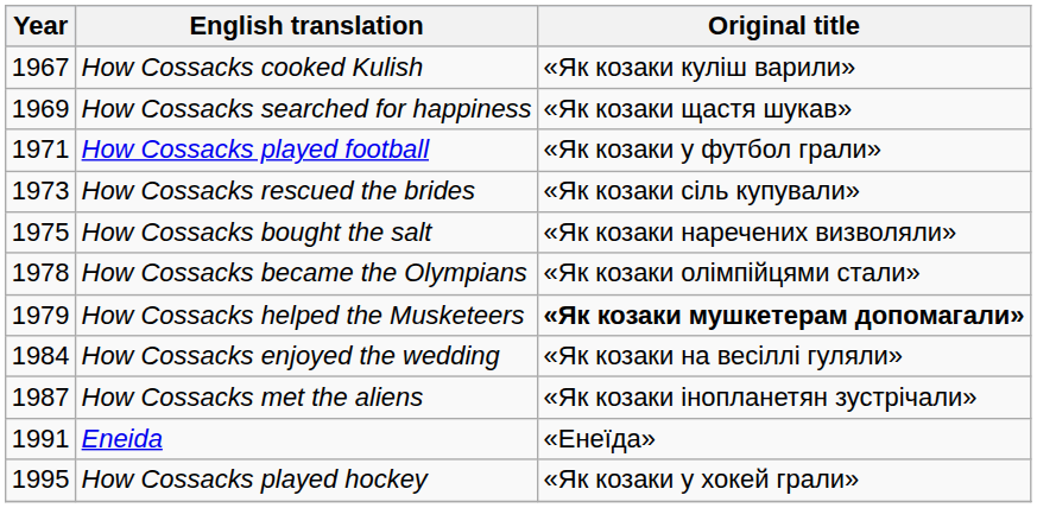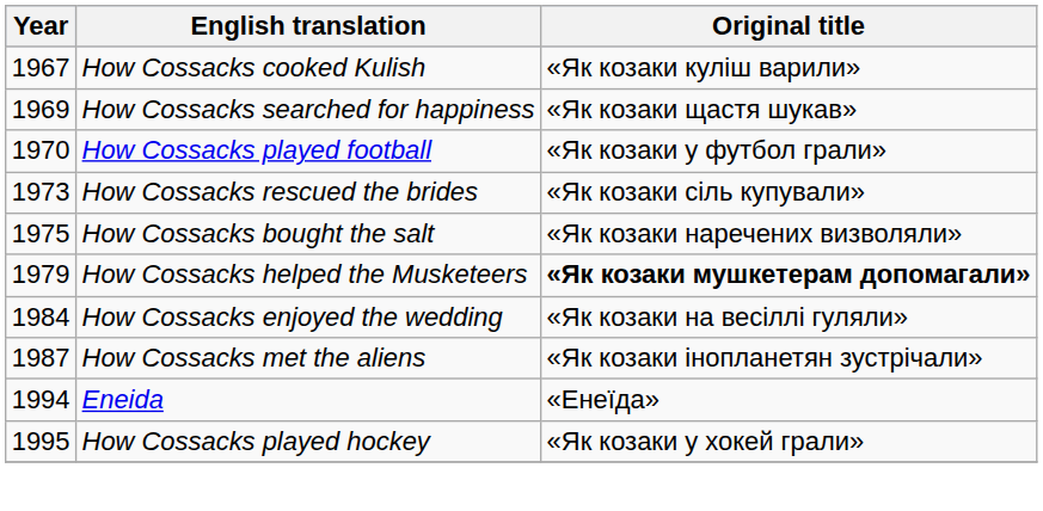How Cossacks played football | Year: 1971 -> 1970
- row: 1978 | How Cossacks became the Olympians | «Як козаки олімпійцями стали»
Eneida | Year: 1991 -> 1994
